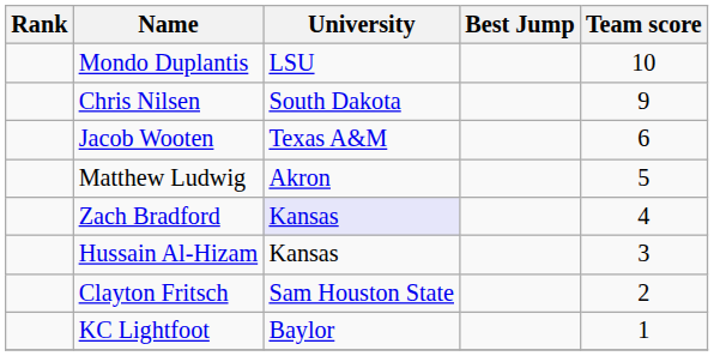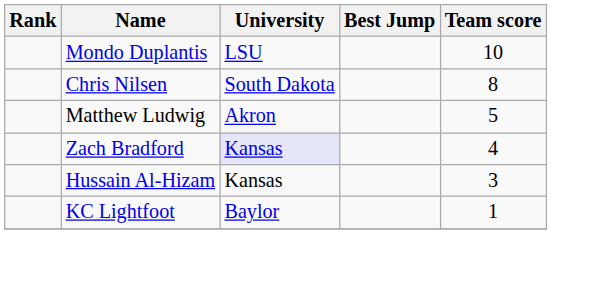Chris Nilsen | Team score: 9 -> 8
- row: Jacob Wooten | Texas A&M | 6
- row: Clayton Fritsch | Sam Houston State | 2
